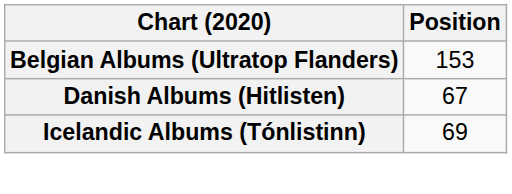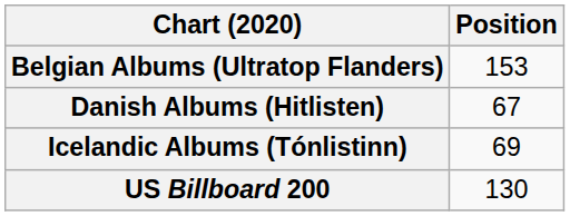+ row: US Billboard 200 | 130
